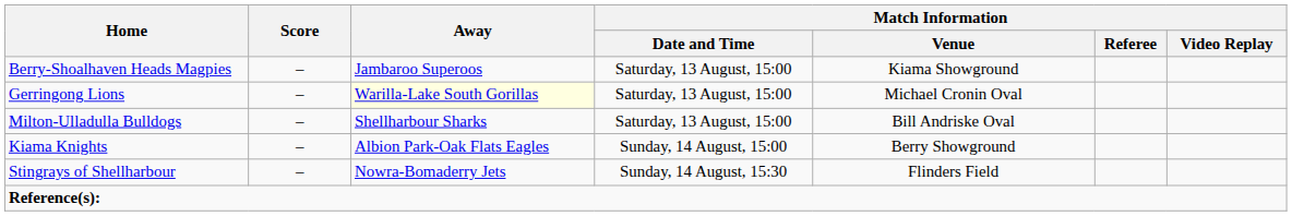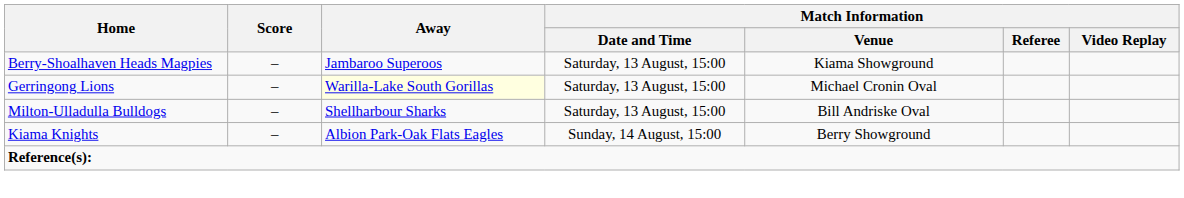- row: Stingrays of Shellharbour | – | Nowra-Bomaderry Jets | Sunday, 14 August, 15:30 | Flinders Field
